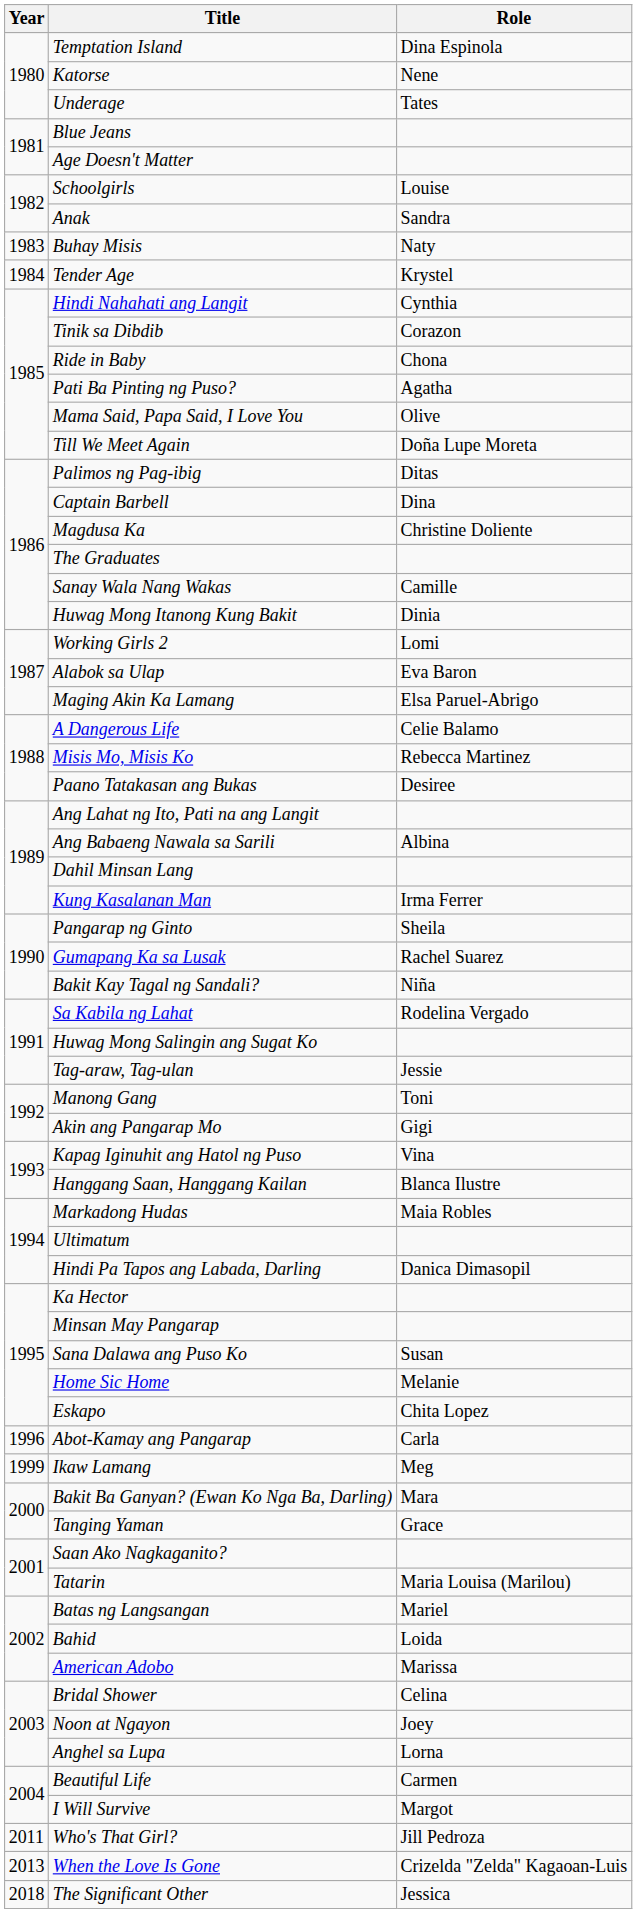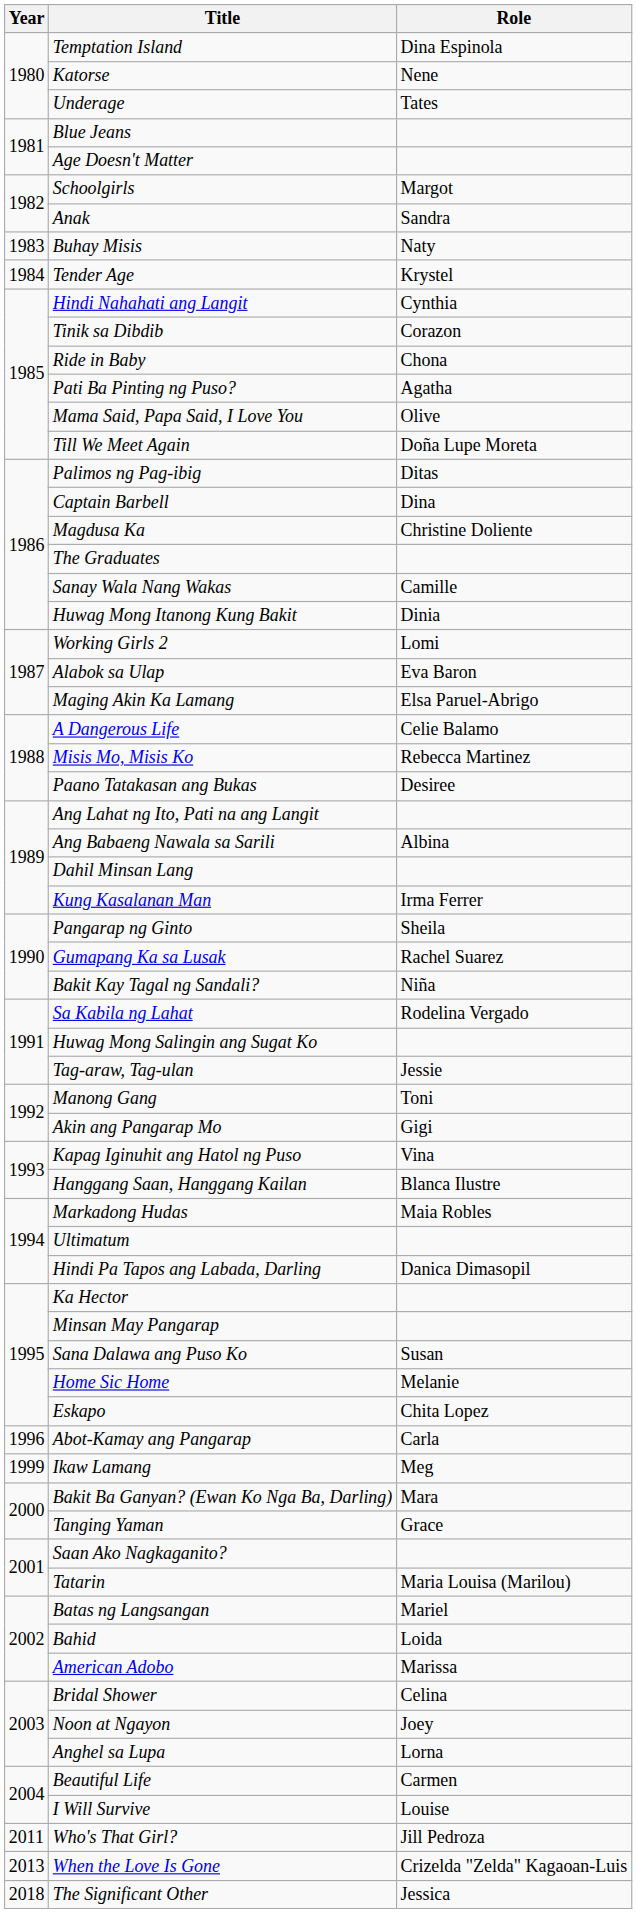Schoolgirls | Role: Louise -> Margot
I Will Survive | Role: Margot -> Louise
